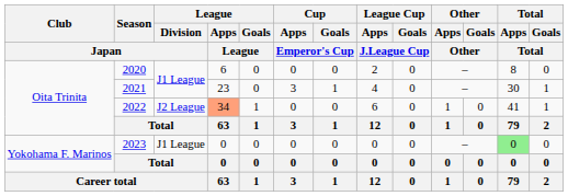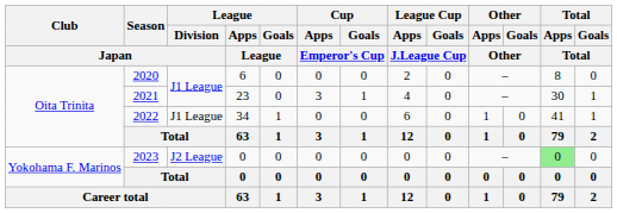2022 | League / Division / Japan: J2 League -> J1 League
2022 | League / Apps / League: lightsalmon background -> no background
2023 | League / Division / Japan: J1 League -> J2 League
